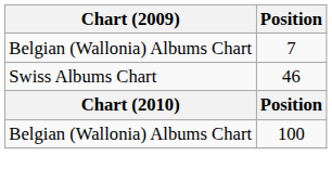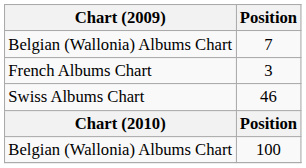+ row: French Albums Chart | 3
